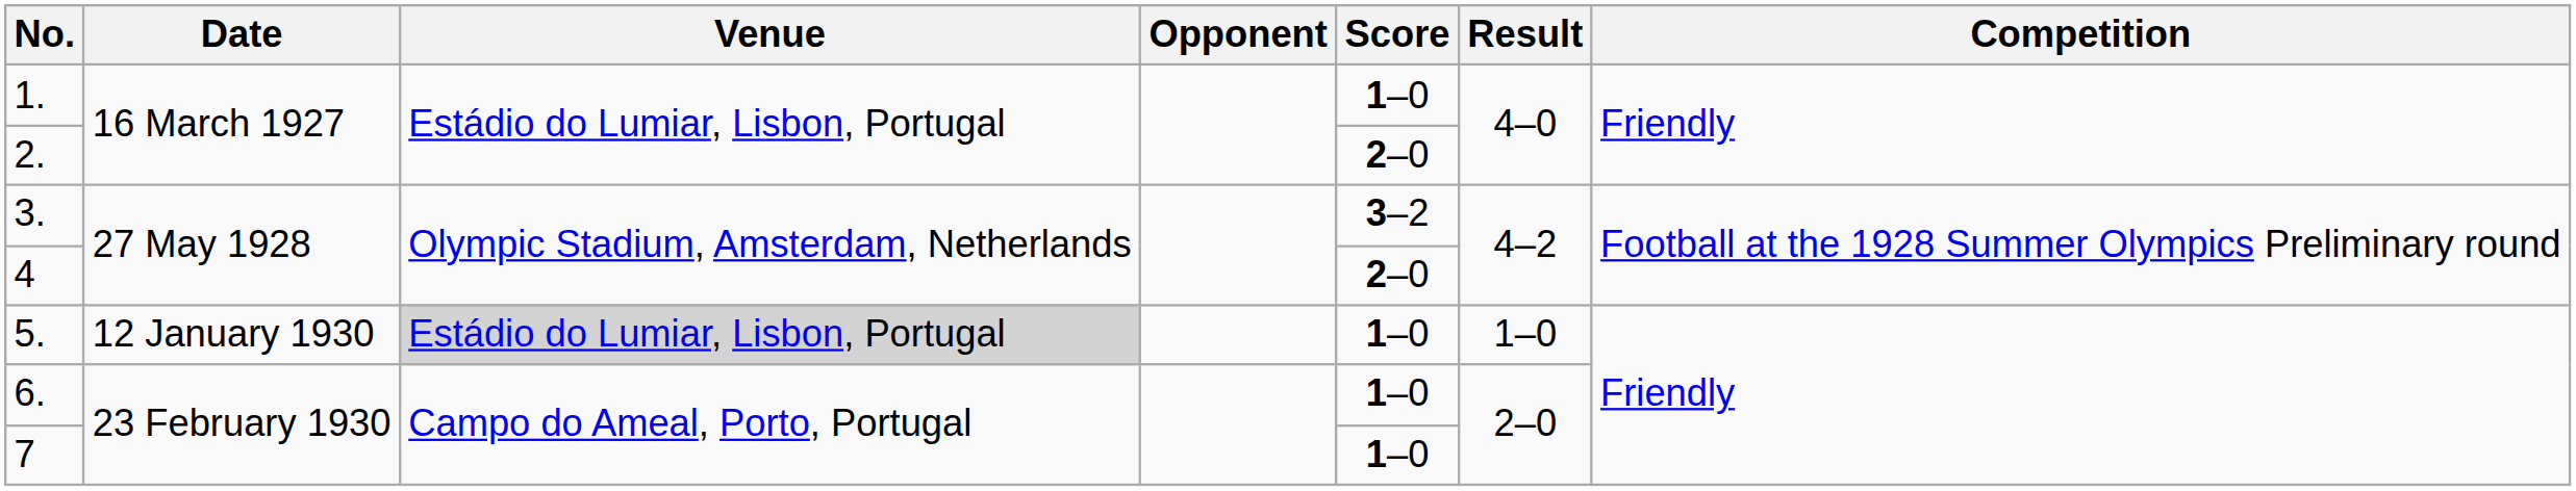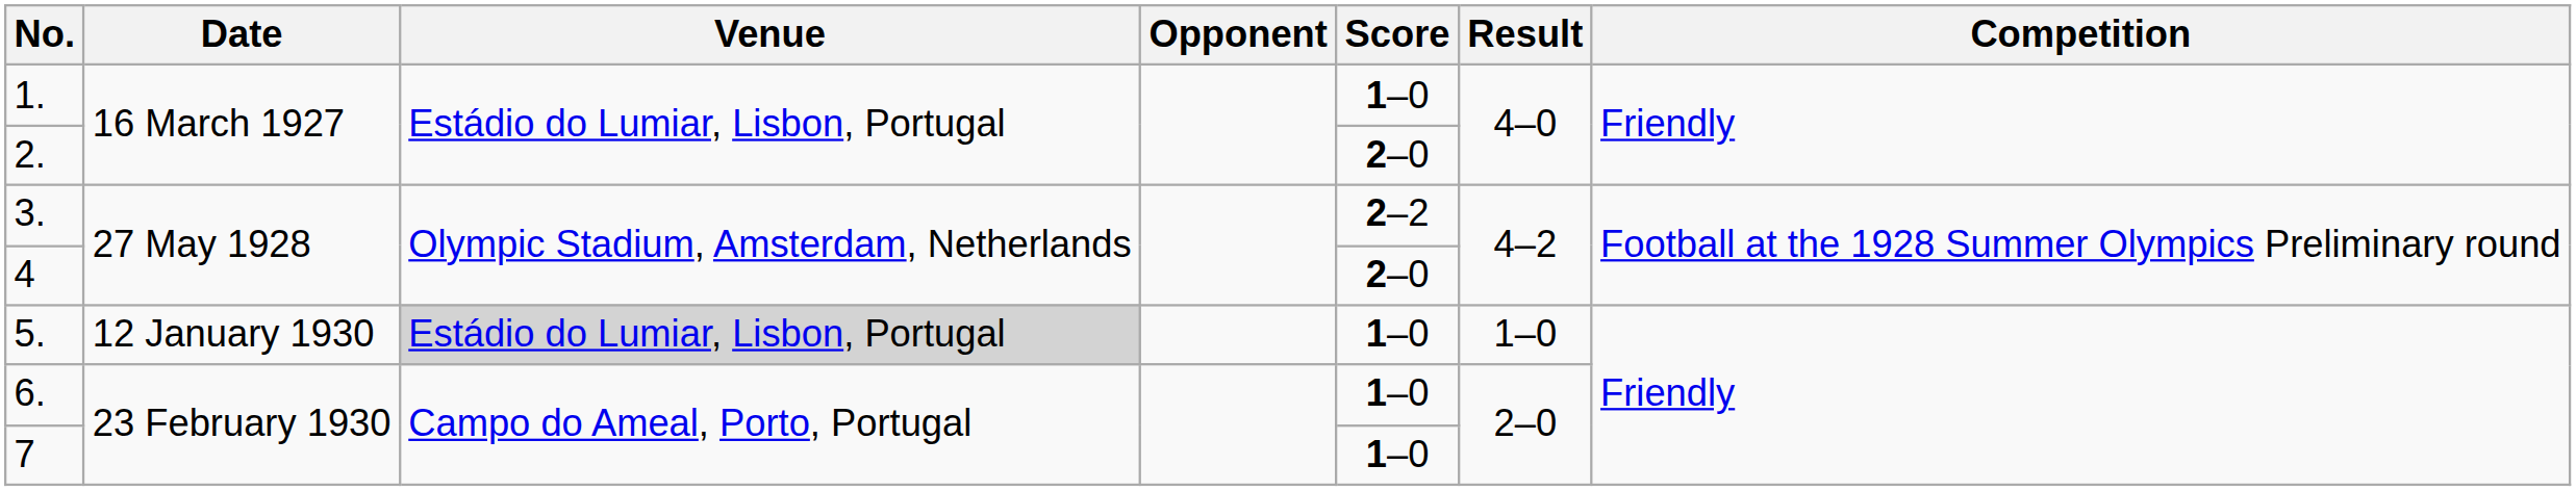3. | Score: 3–2 -> 2–2
